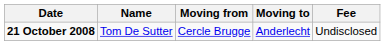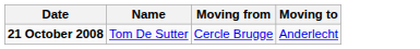- column: Fee | Undisclosed
